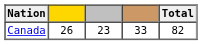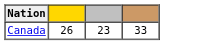- column: Total | 82
